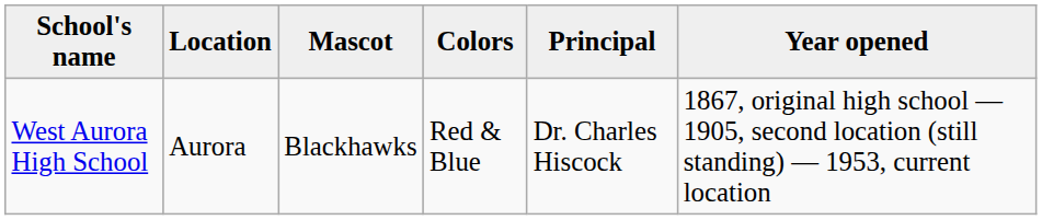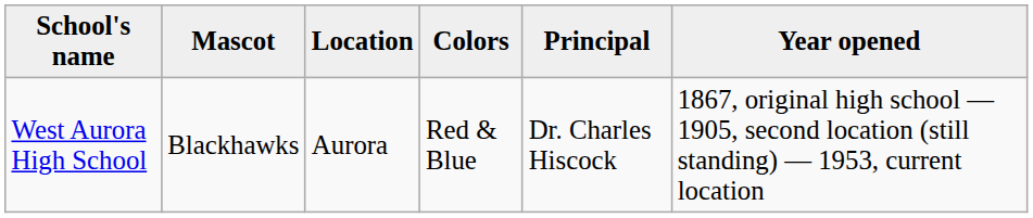columns swapped: Location <-> Mascot
